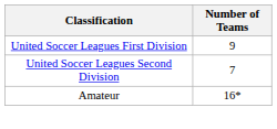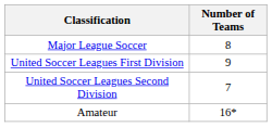+ row: Major League Soccer | 8
